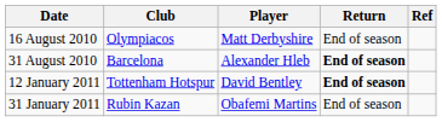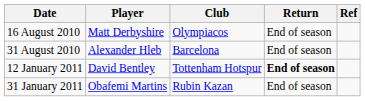columns swapped: Player <-> Club
31 August 2010 | Return: bold -> normal
